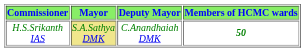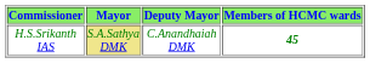H.S.Srikanth IAS | Members of HCMC wards: 50 -> 45
